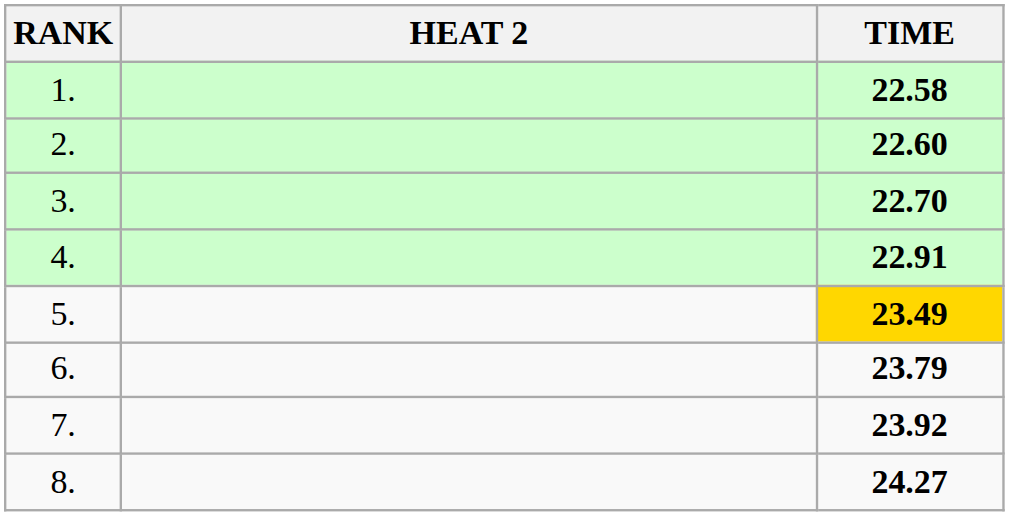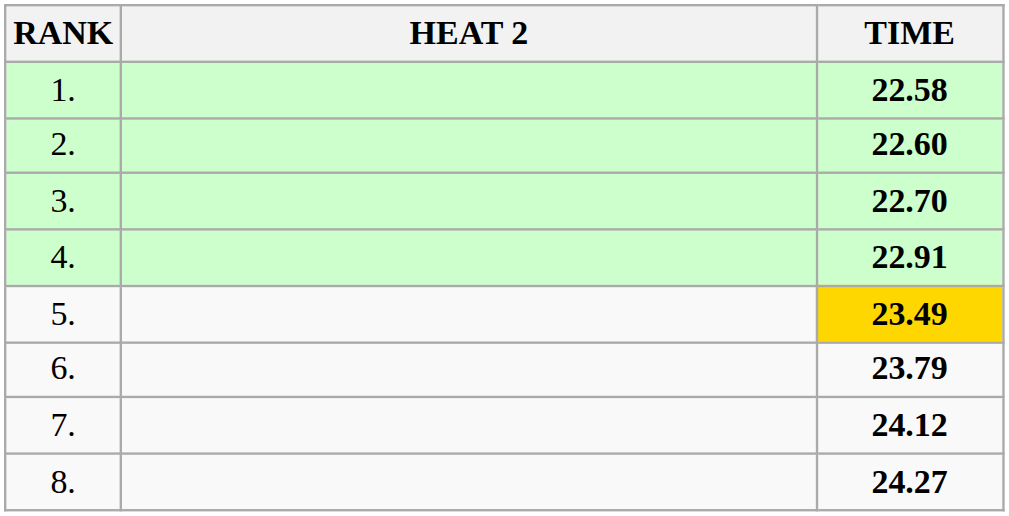7. | TIME: 23.92 -> 24.12
